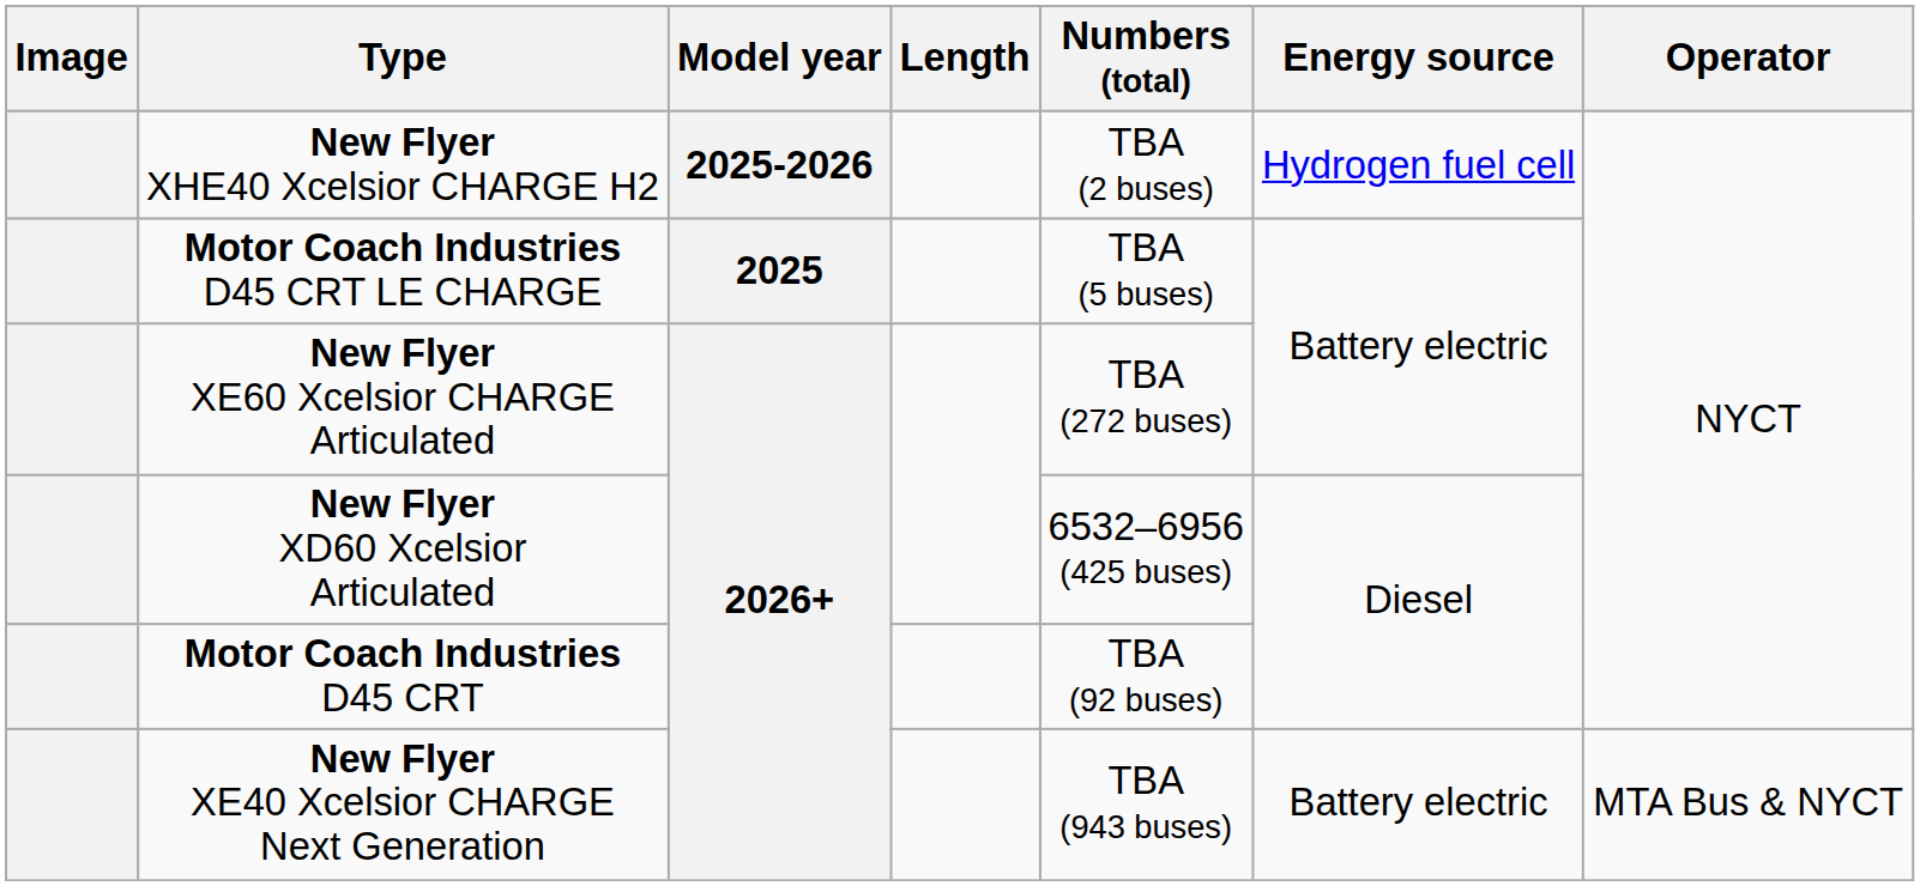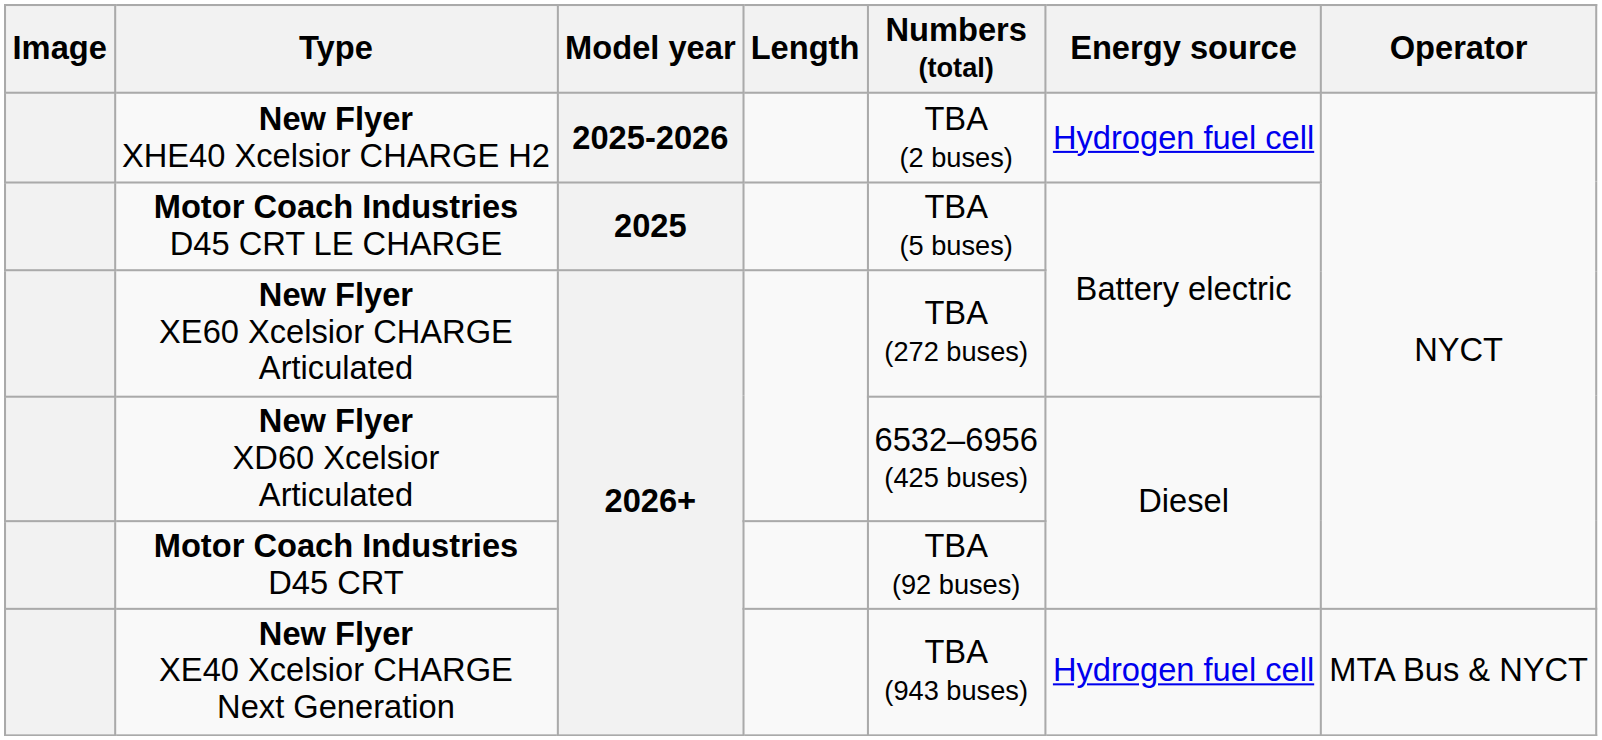New Flyer XE40 Xcelsior CHARGE Next Generation | Energy source: Battery electric -> Hydrogen fuel cell
